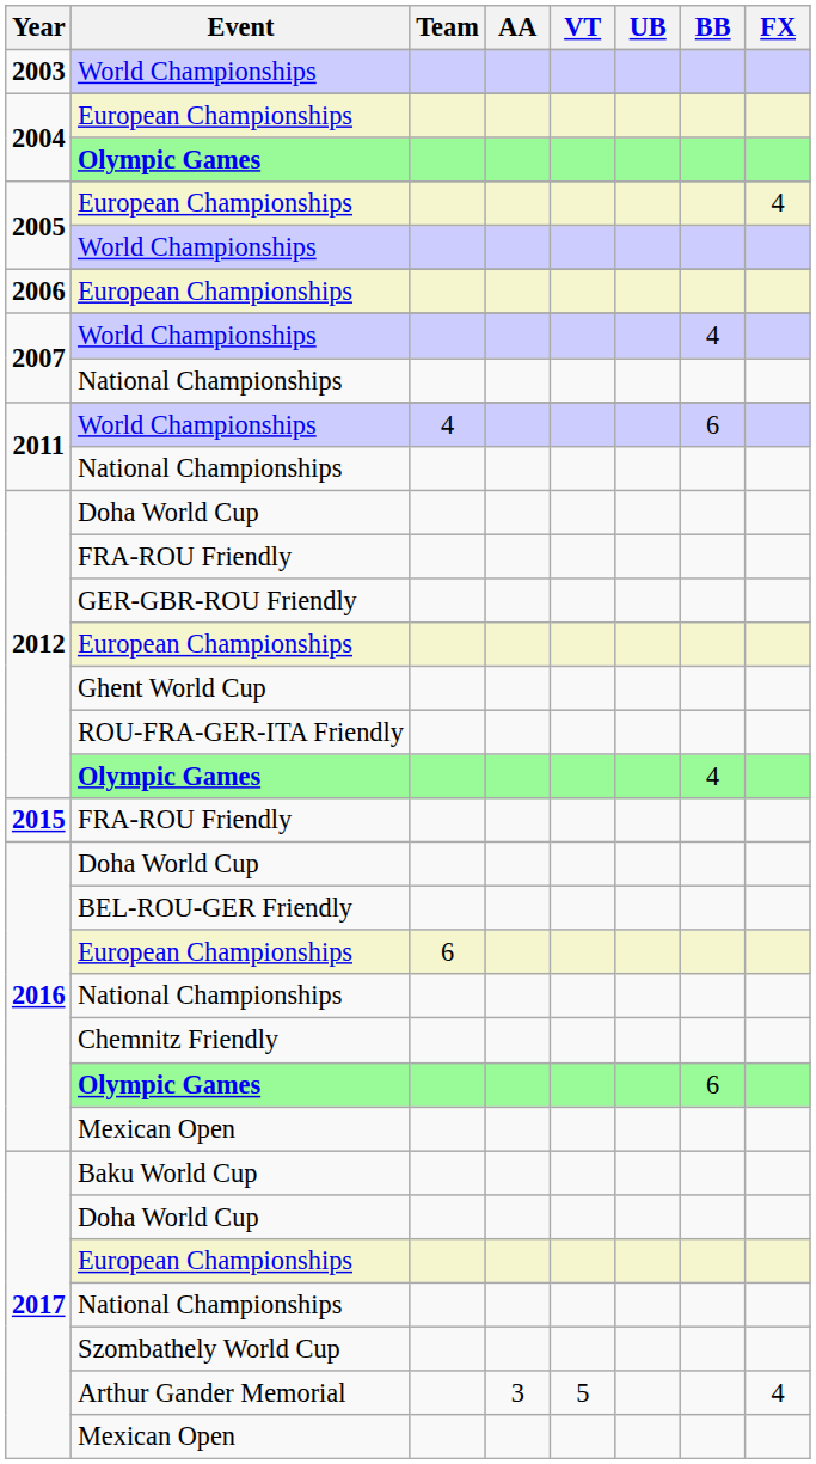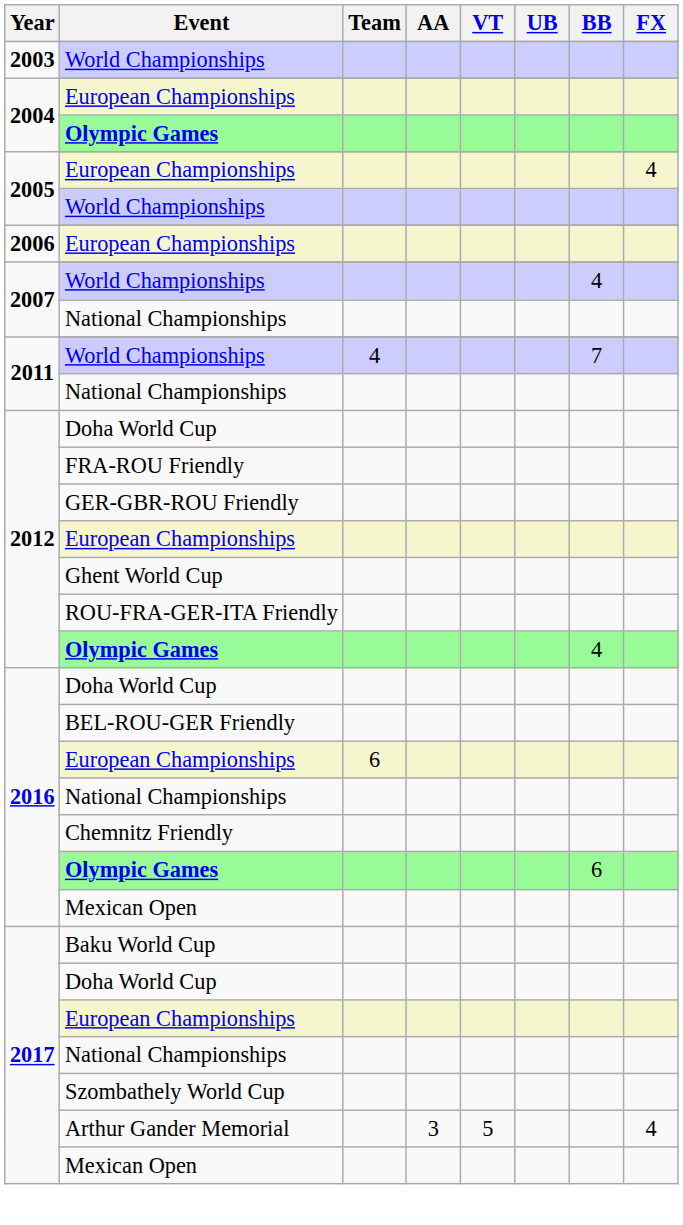2011 / World Championships | BB: 6 -> 7
- row: 2015 | FRA-ROU Friendly
